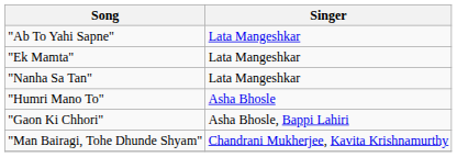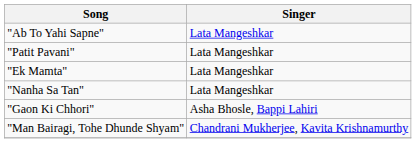+ row: "Patit Pavani" | Lata Mangeshkar
- row: "Humri Mano To" | Asha Bhosle
